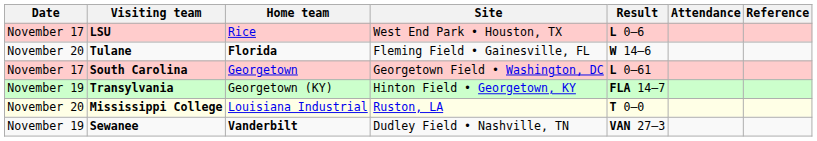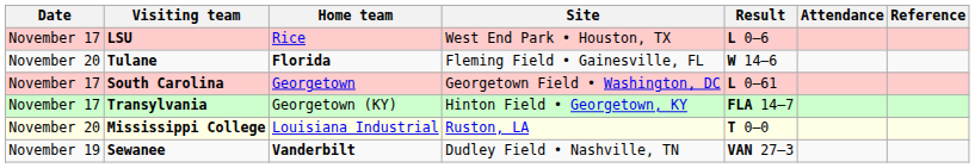Transylvania | Date: November 19 -> November 17
